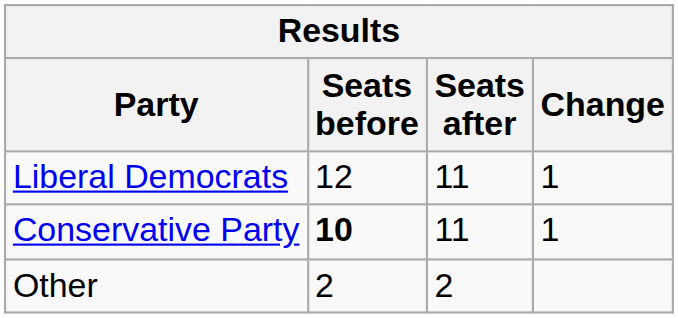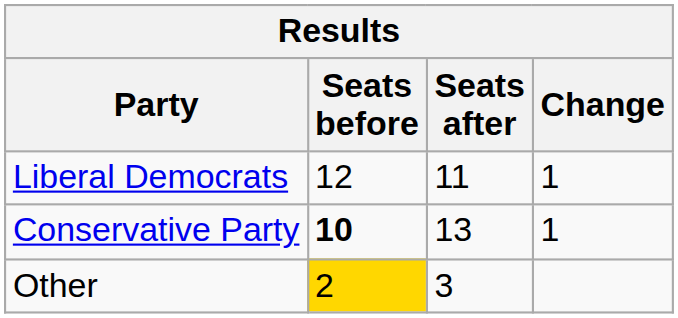Conservative Party | Seats after: 11 -> 13
Other | Seats before: no background -> gold background
Other | Seats after: 2 -> 3
